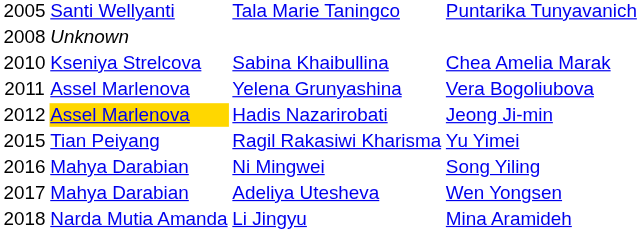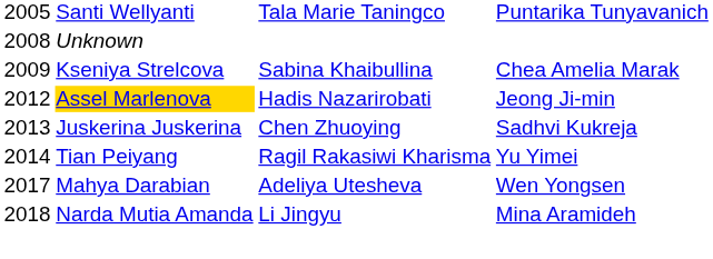Sabina Khaibullina | column 1: 2010 -> 2009
- row: 2011 | Assel Marlenova | Yelena Grunyashina | Vera Bogoliubova
+ row: 2013 | Juskerina Juskerina | Chen Zhuoying | Sadhvi Kukreja
Ragil Rakasiwi Kharisma | column 1: 2015 -> 2014
- row: 2016 | Mahya Darabian | Ni Mingwei | Song Yiling
